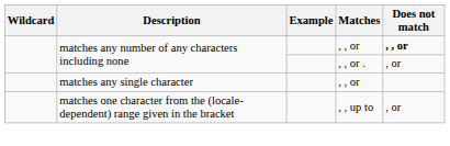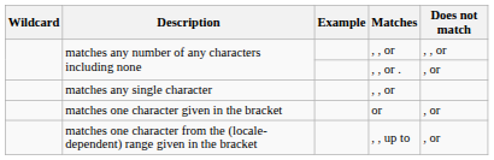matches any number of any characters including none / , , or | Does not match: bold -> normal
+ row: matches one character given in the bracket | or | , or
